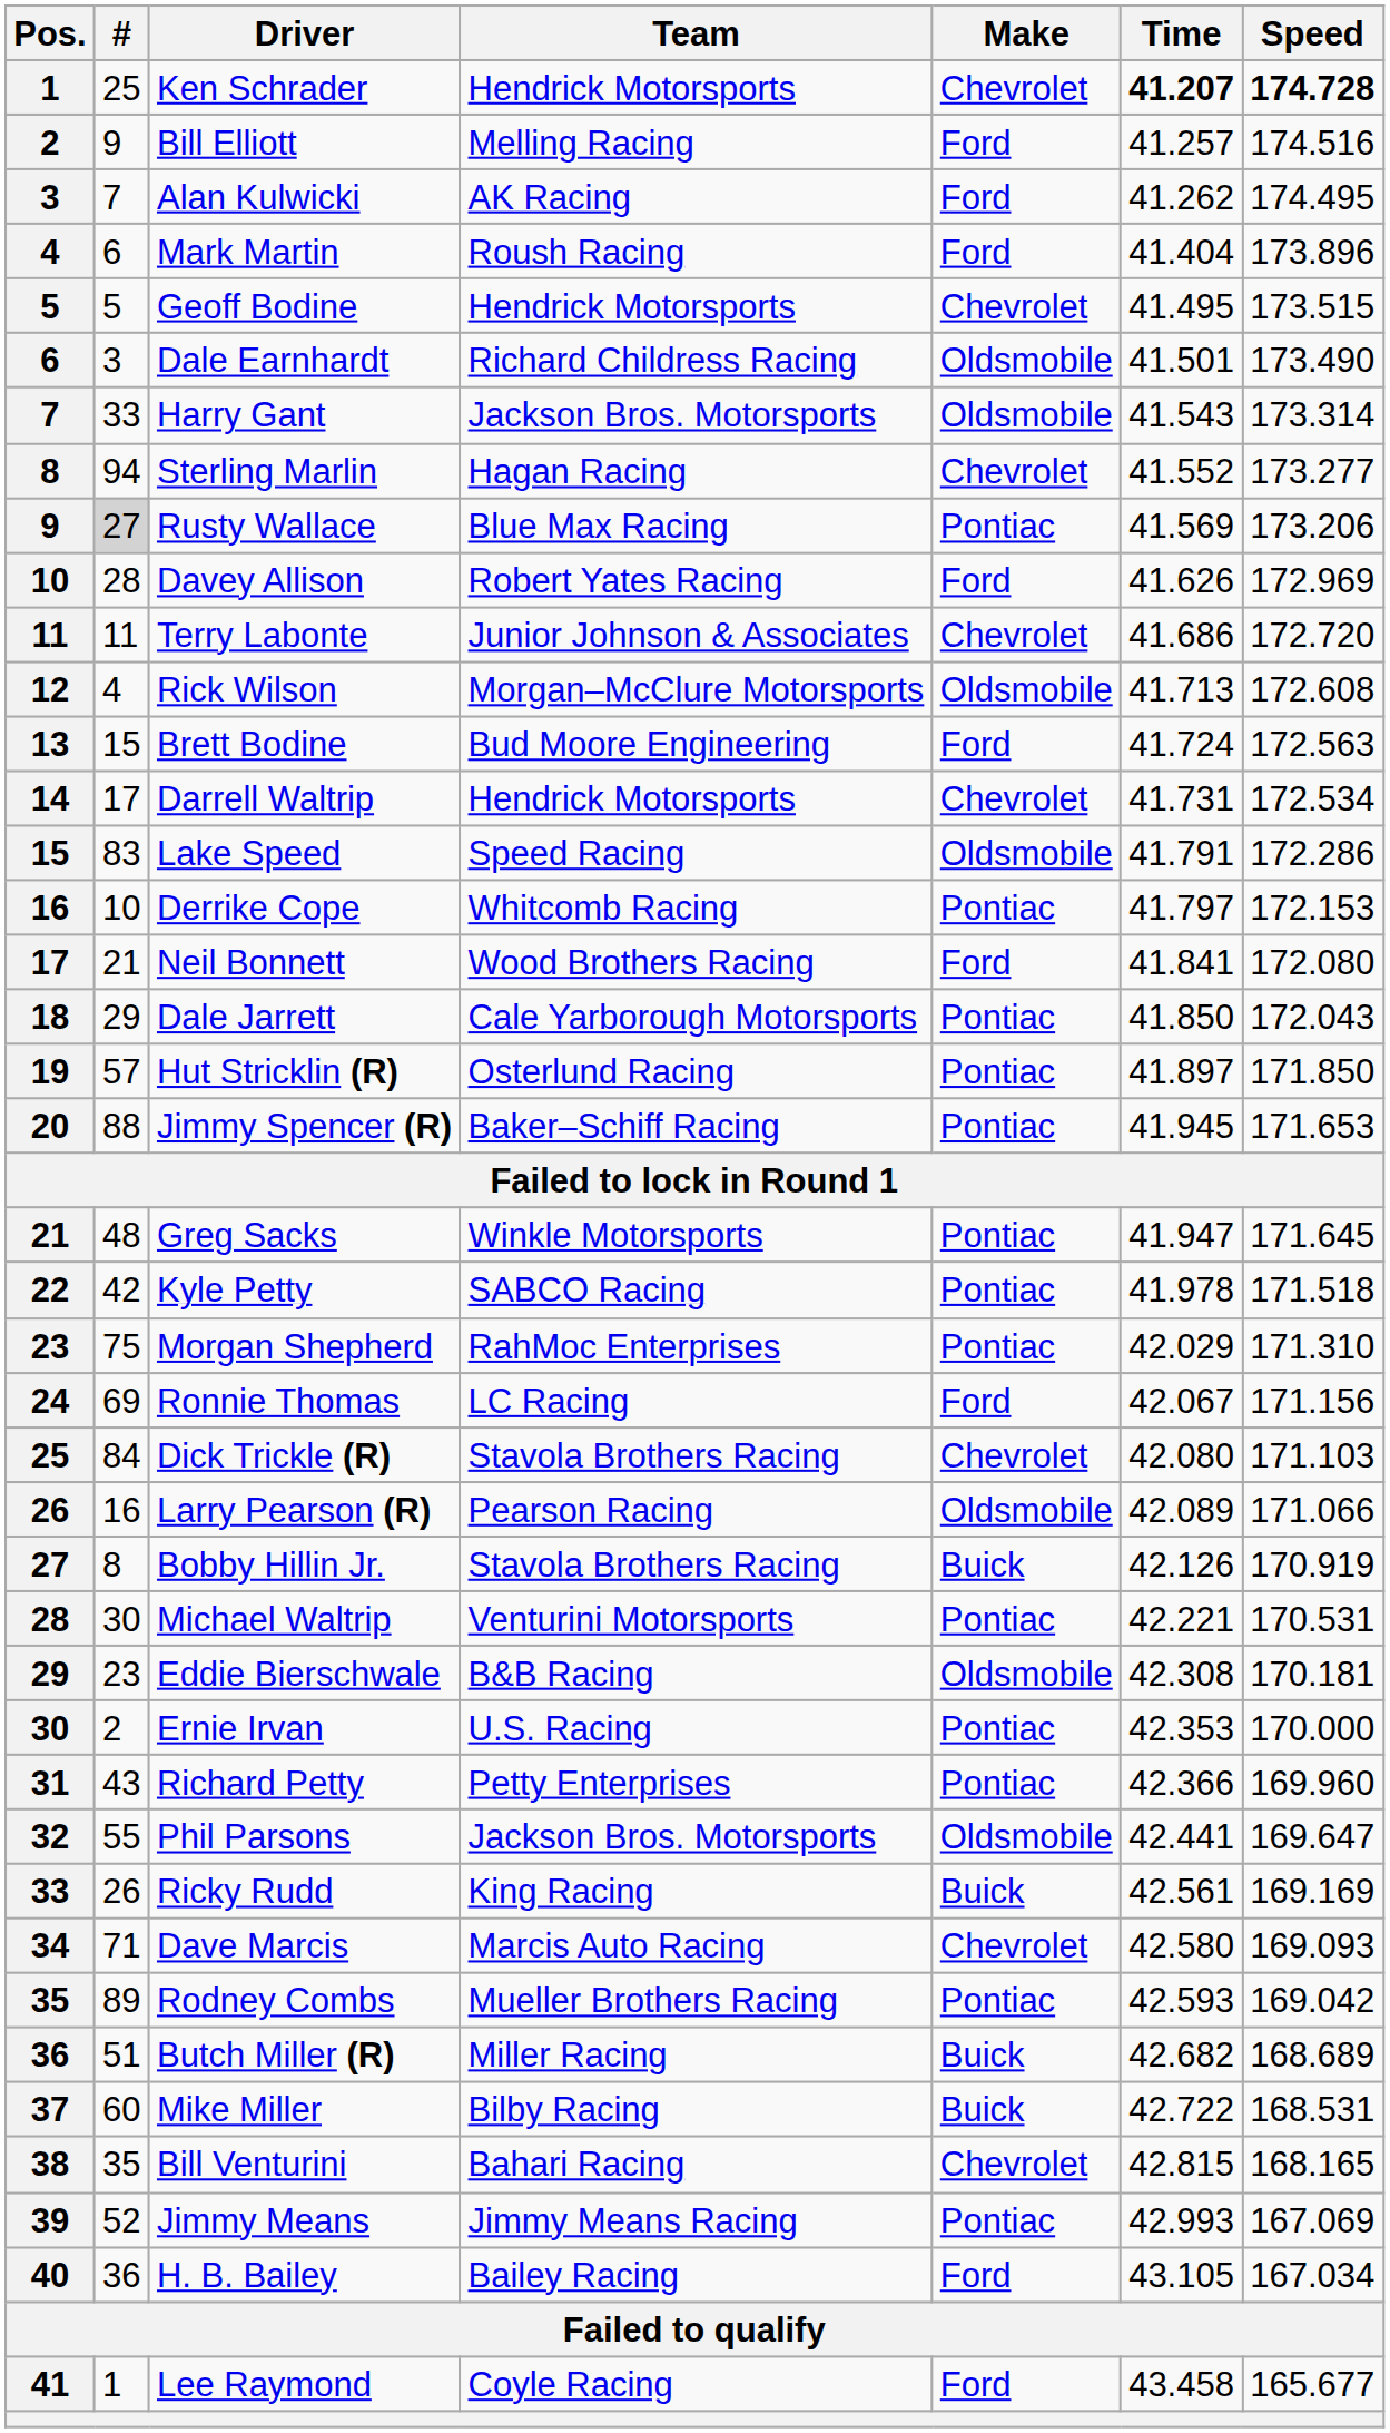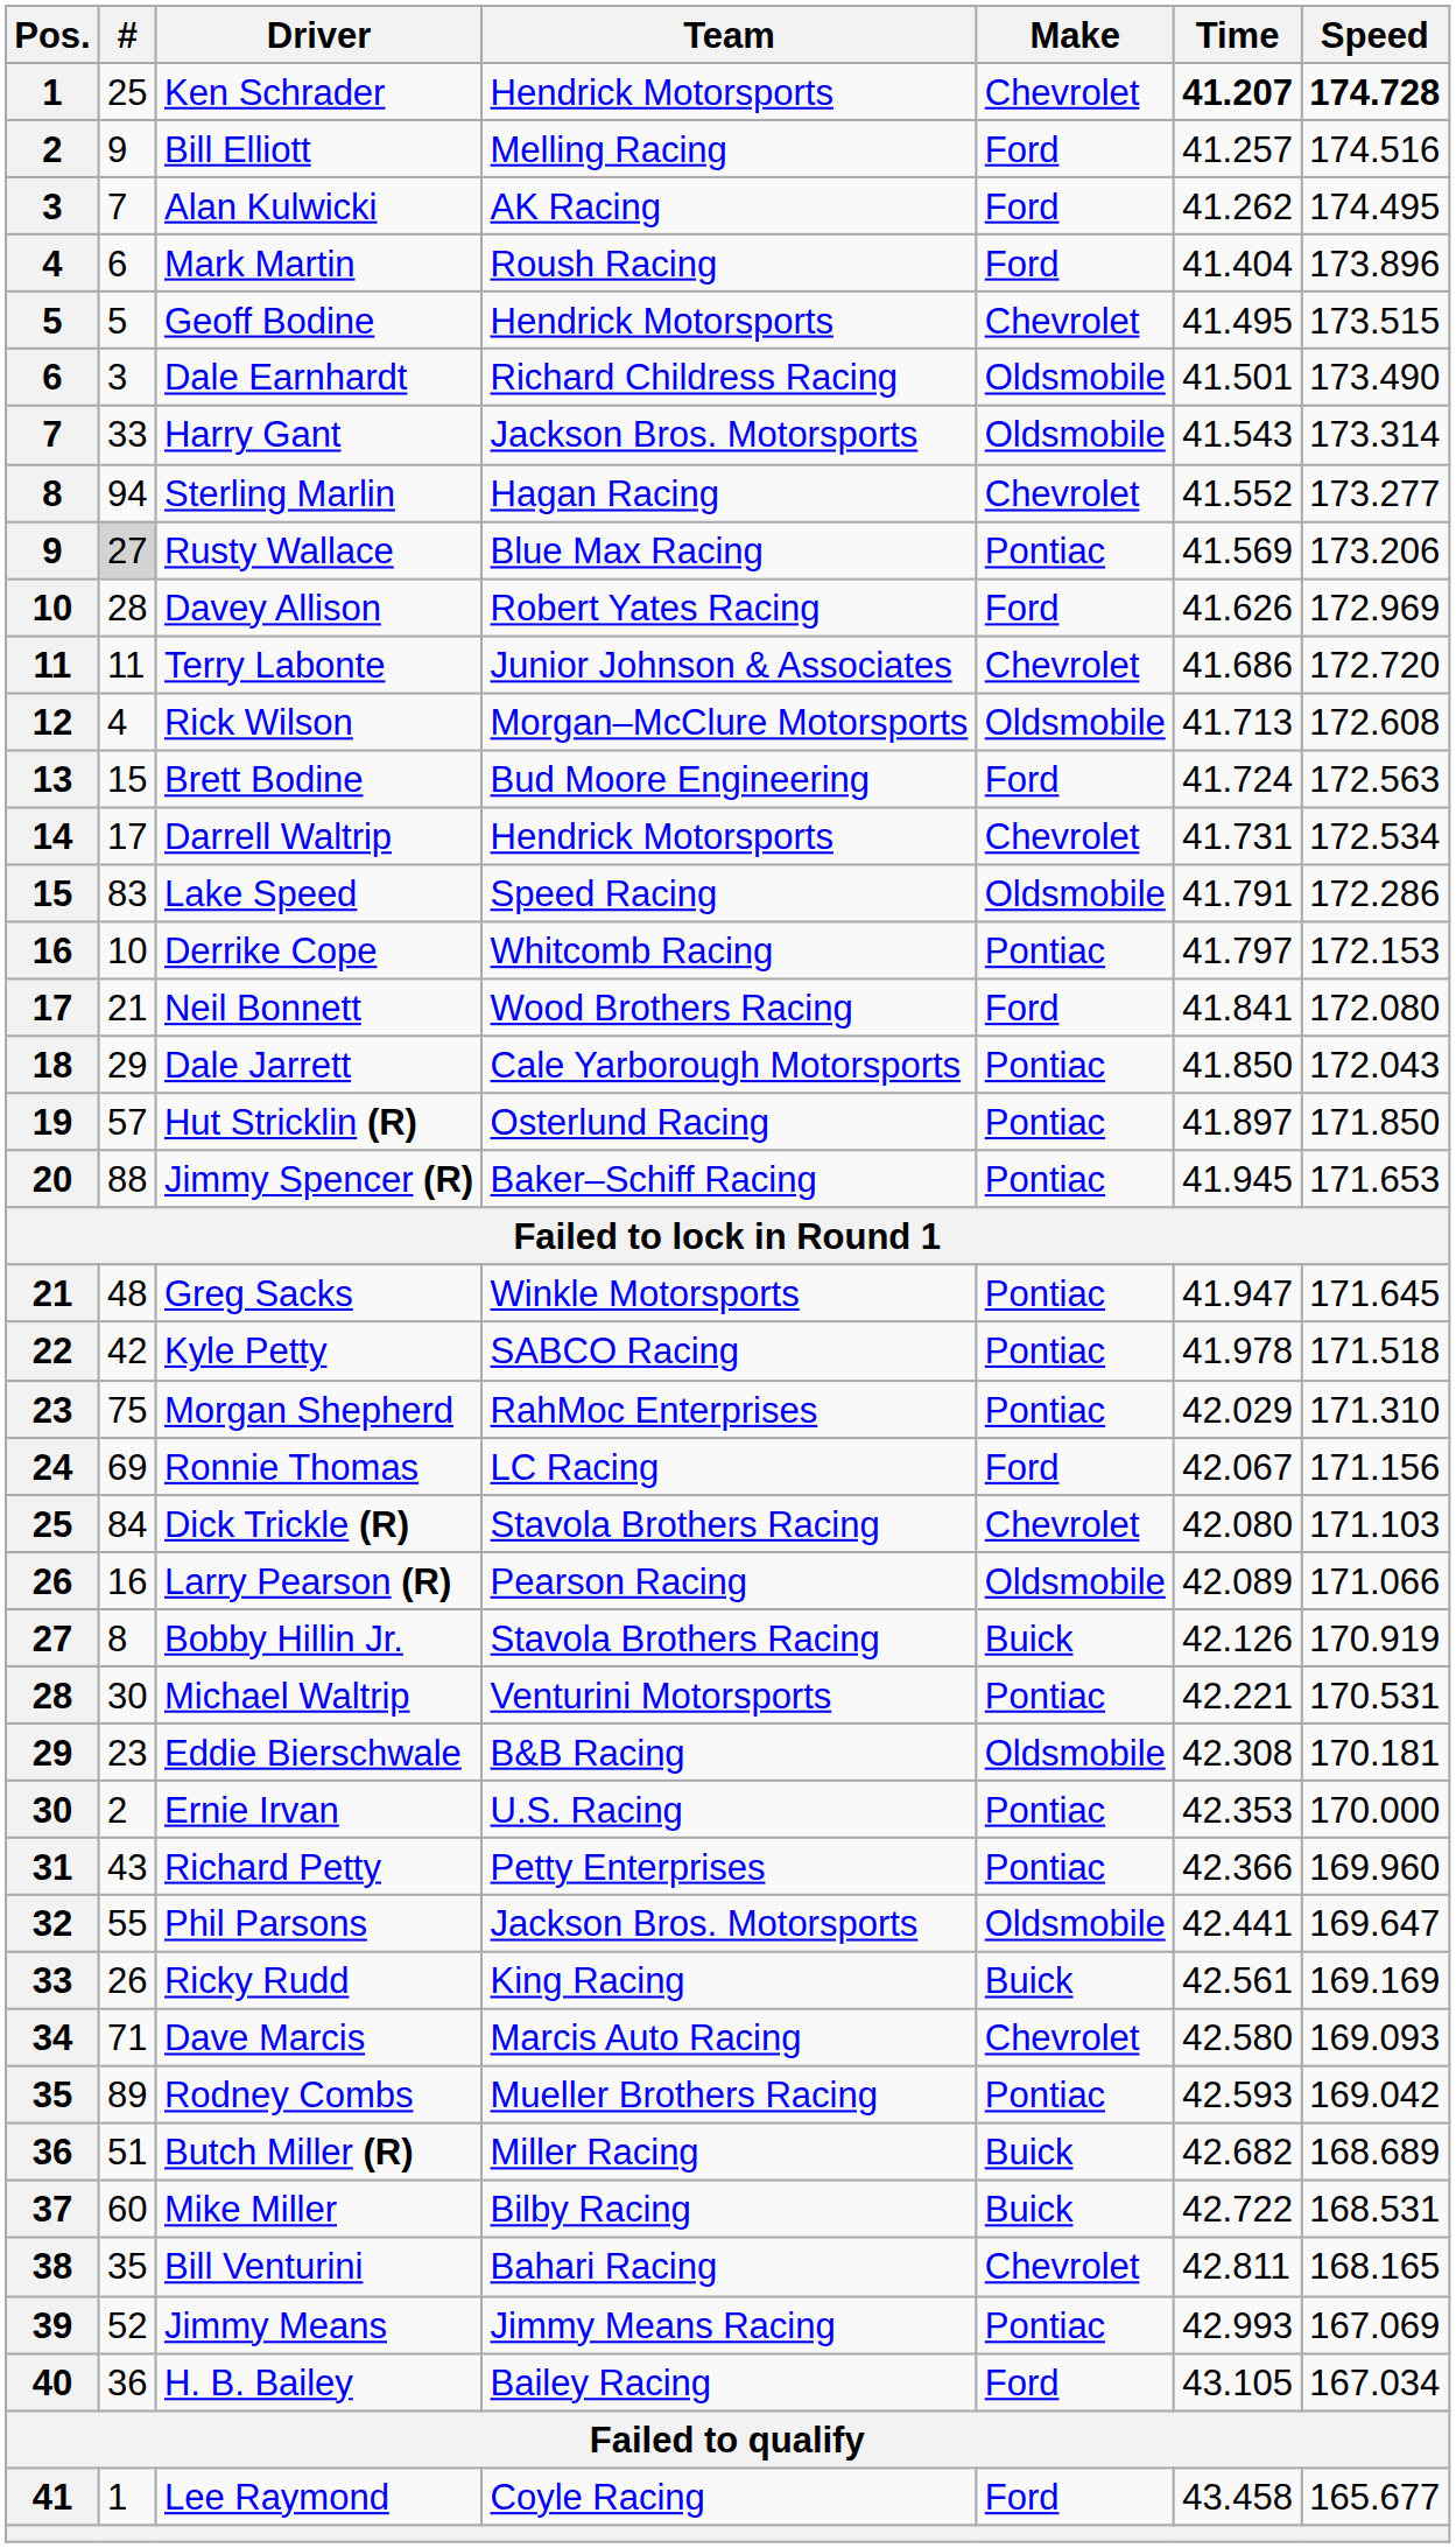Bill Venturini | Time: 42.815 -> 42.811
